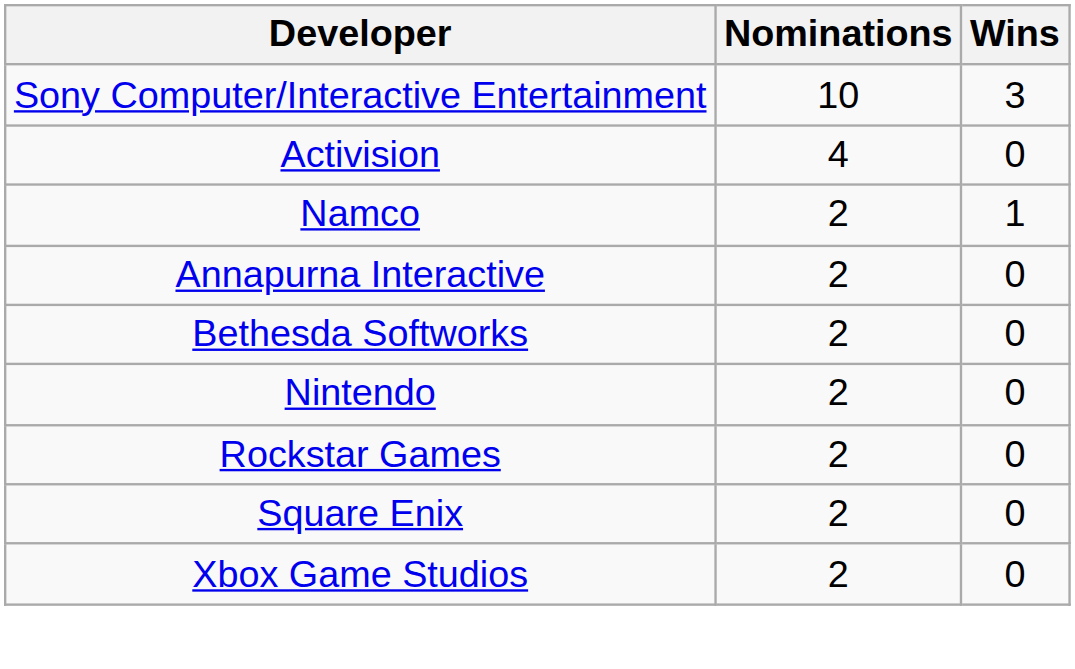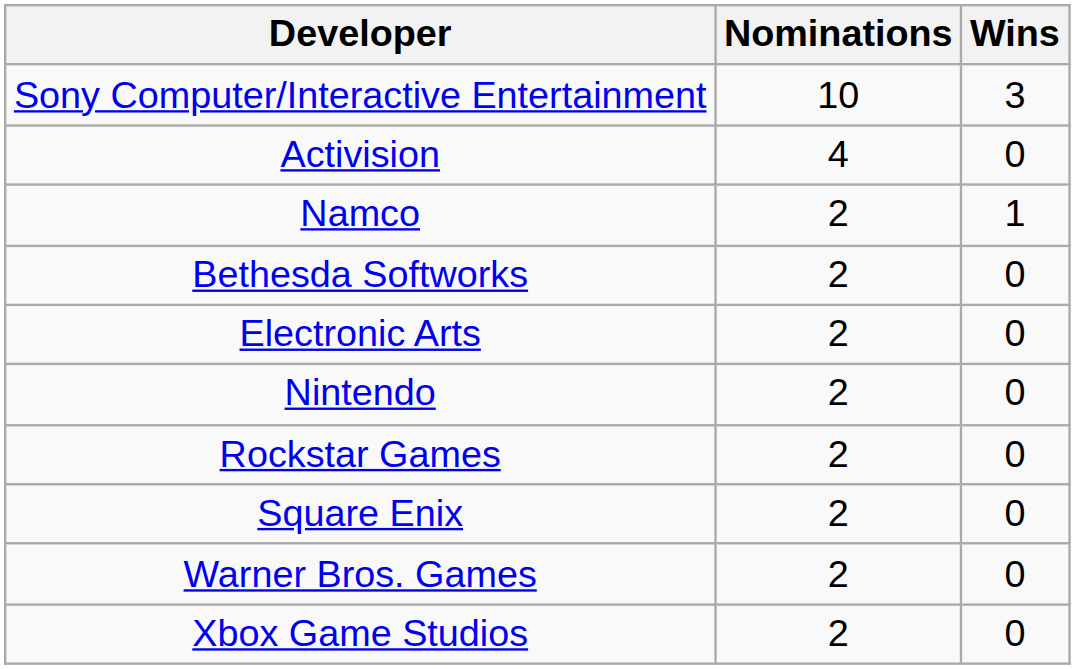- row: Annapurna Interactive | 2 | 0
+ row: Electronic Arts | 2 | 0
+ row: Warner Bros. Games | 2 | 0
